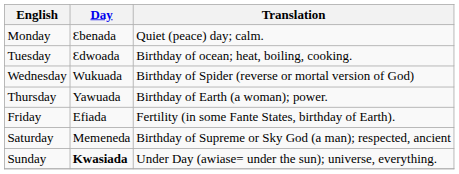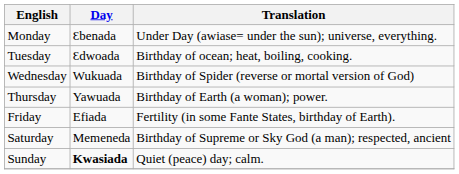Monday | Translation: Quiet (peace) day; calm. -> Under Day (awiase= under the sun); universe, everything.
Sunday | Translation: Under Day (awiase= under the sun); universe, everything. -> Quiet (peace) day; calm.
